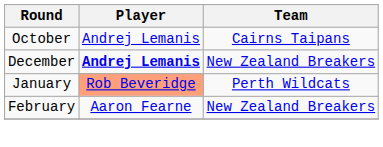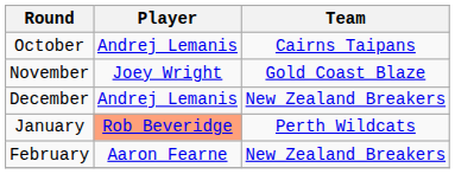+ row: November | Joey Wright | Gold Coast Blaze
December | Player: bold -> normal
